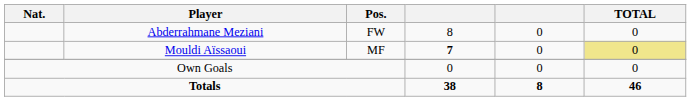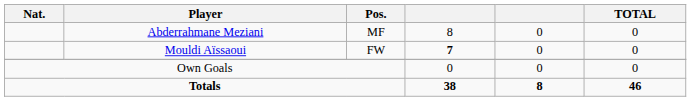Abderrahmane Meziani | Pos.: FW -> MF
Mouldi Aïssaoui | Pos.: MF -> FW
Mouldi Aïssaoui | TOTAL: khaki background -> no background
